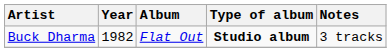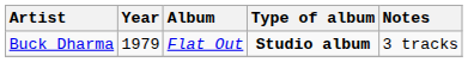Buck Dharma | Year: 1982 -> 1979
